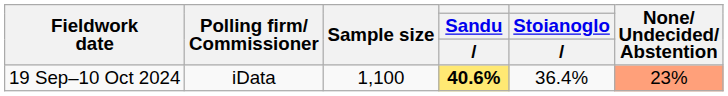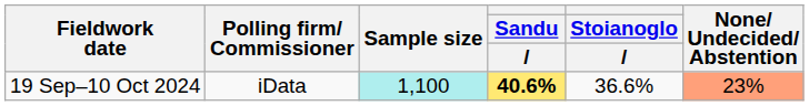19 Sep–10 Oct 2024 | Sample size: no background -> paleturquoise background
19 Sep–10 Oct 2024 | Stoianoglo: 36.4% -> 36.6%
